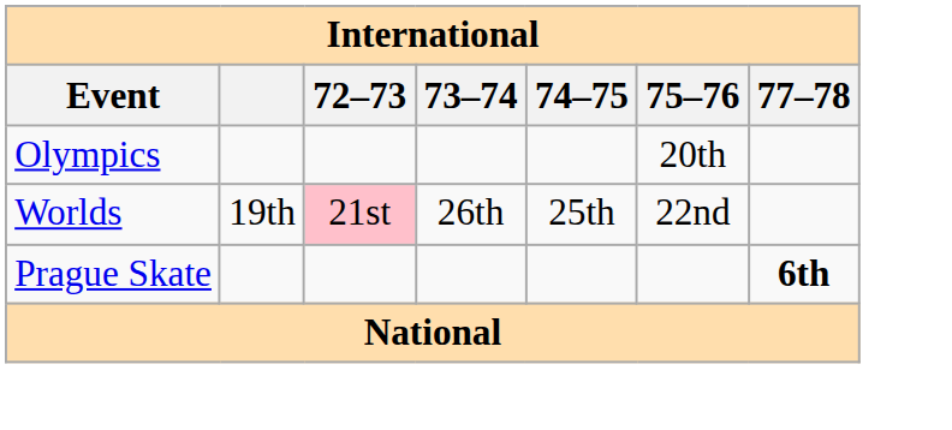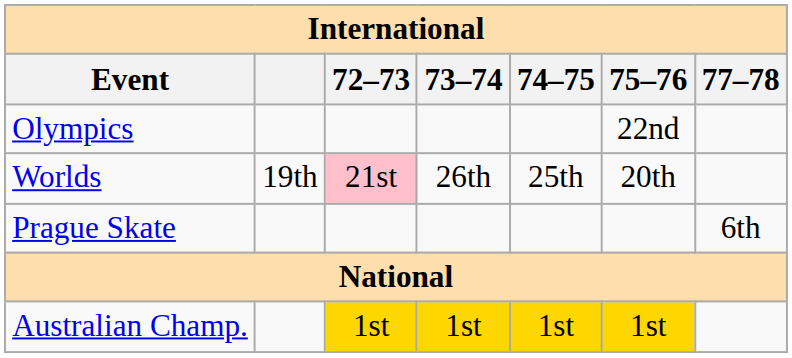Olympics | 75–76: 20th -> 22nd
Worlds | 75–76: 22nd -> 20th
Prague Skate | 77–78: bold -> normal
+ row: Australian Champ. | 1st | 1st | 1st | 1st
